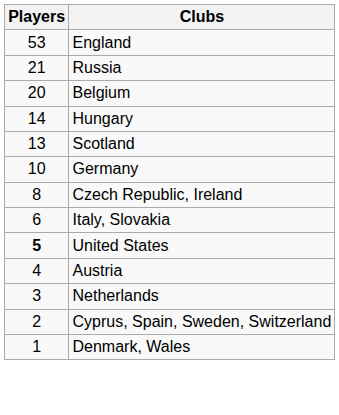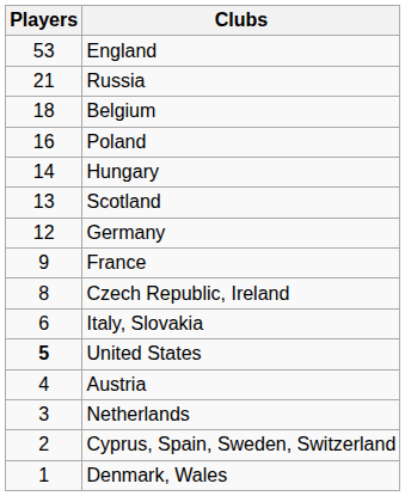Belgium | Players: 20 -> 18
+ row: 16 | Poland
Germany | Players: 10 -> 12
+ row: 9 | France
